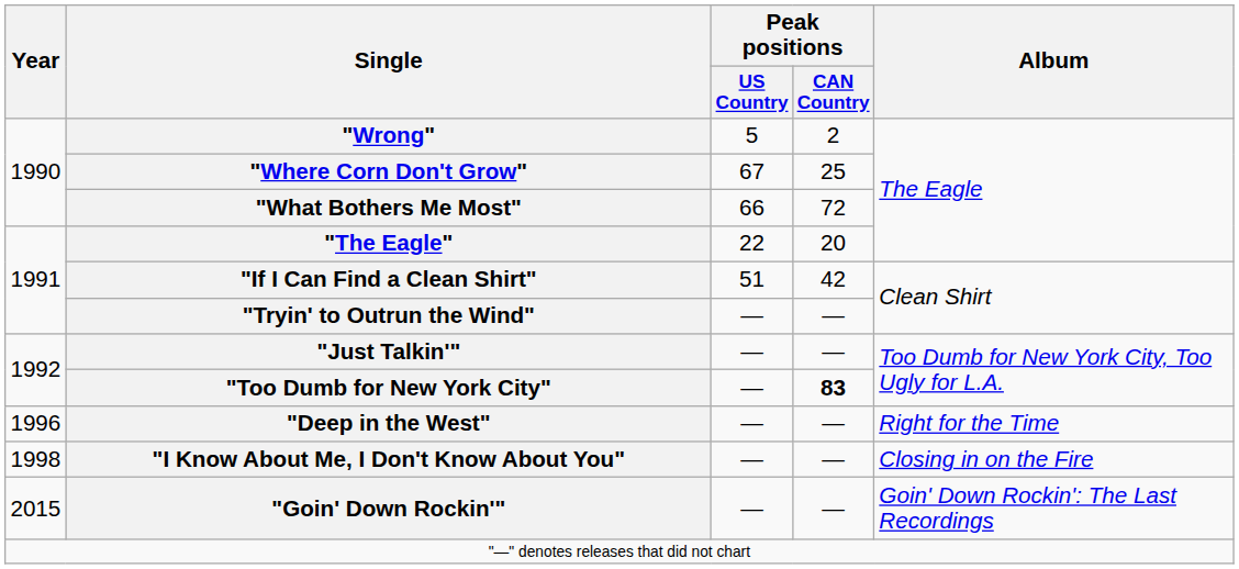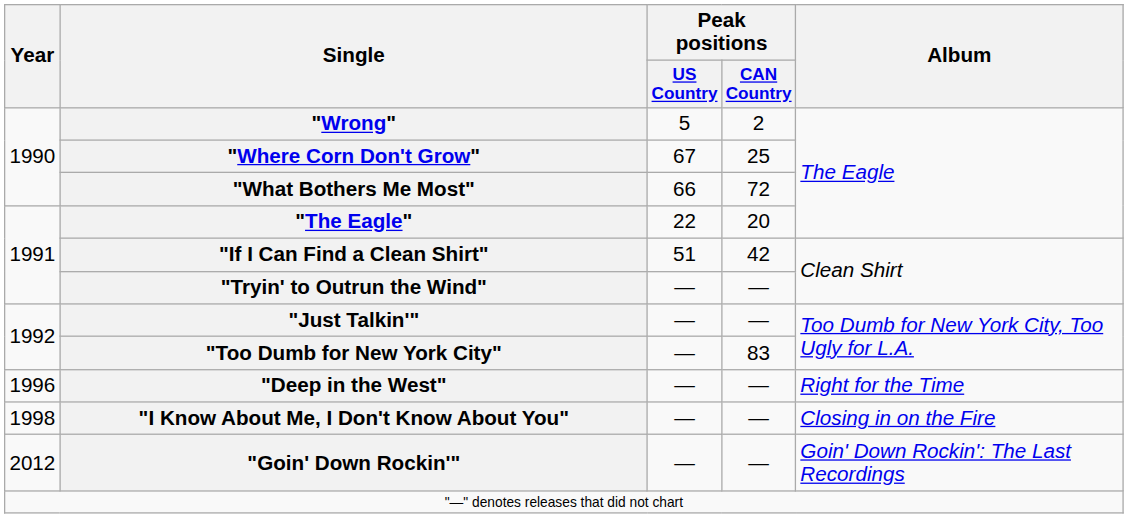"Too Dumb for New York City" | Peak positions / CAN Country: bold -> normal
"Goin' Down Rockin'" | Year: 2015 -> 2012
